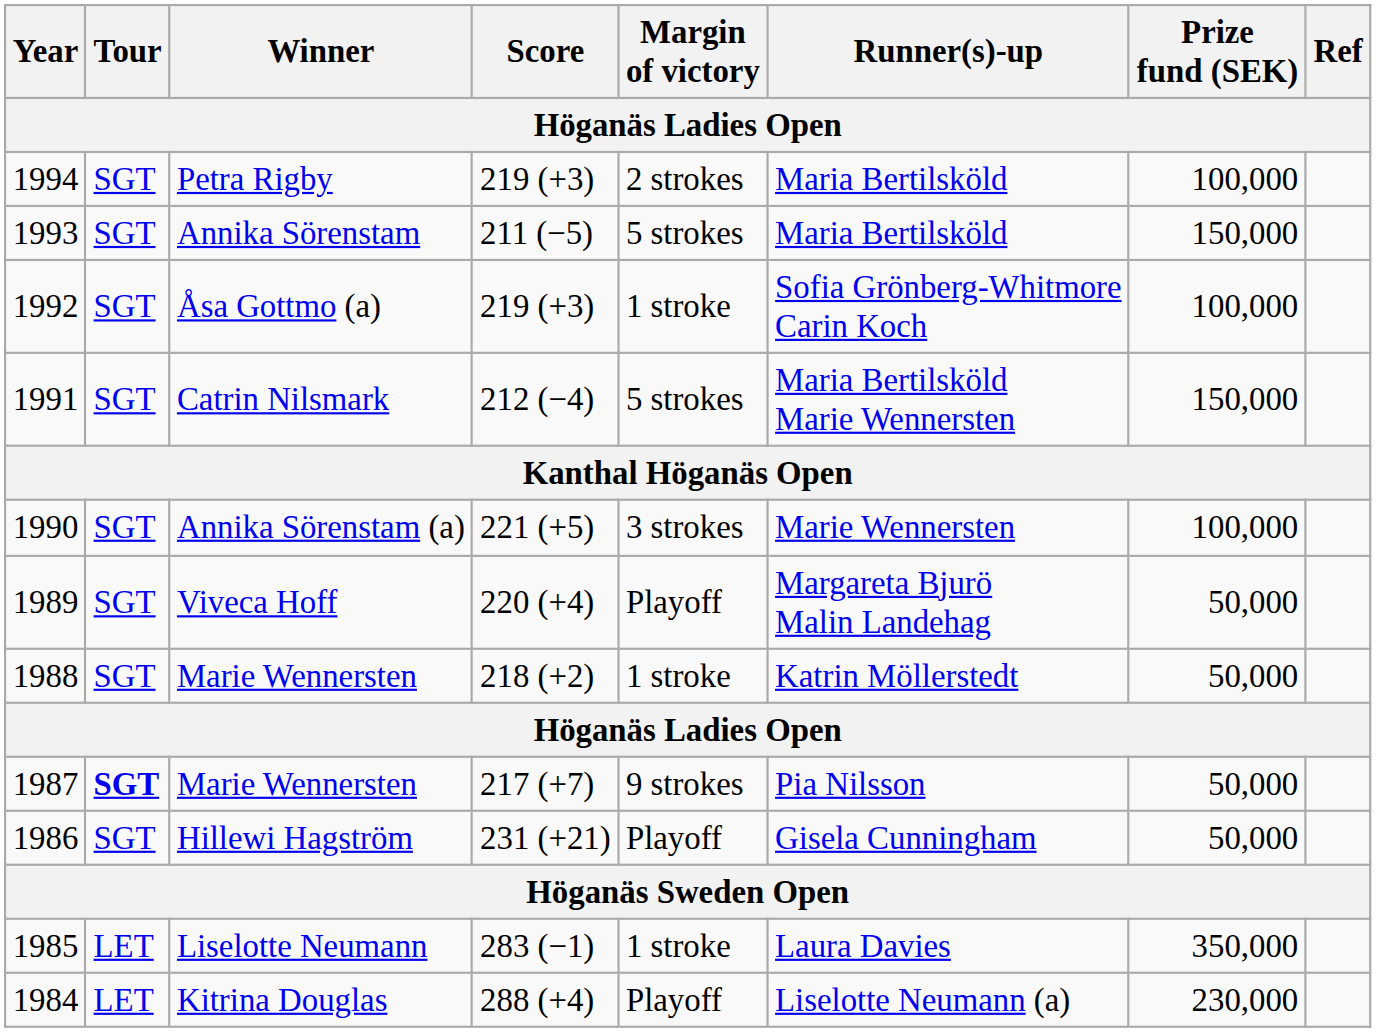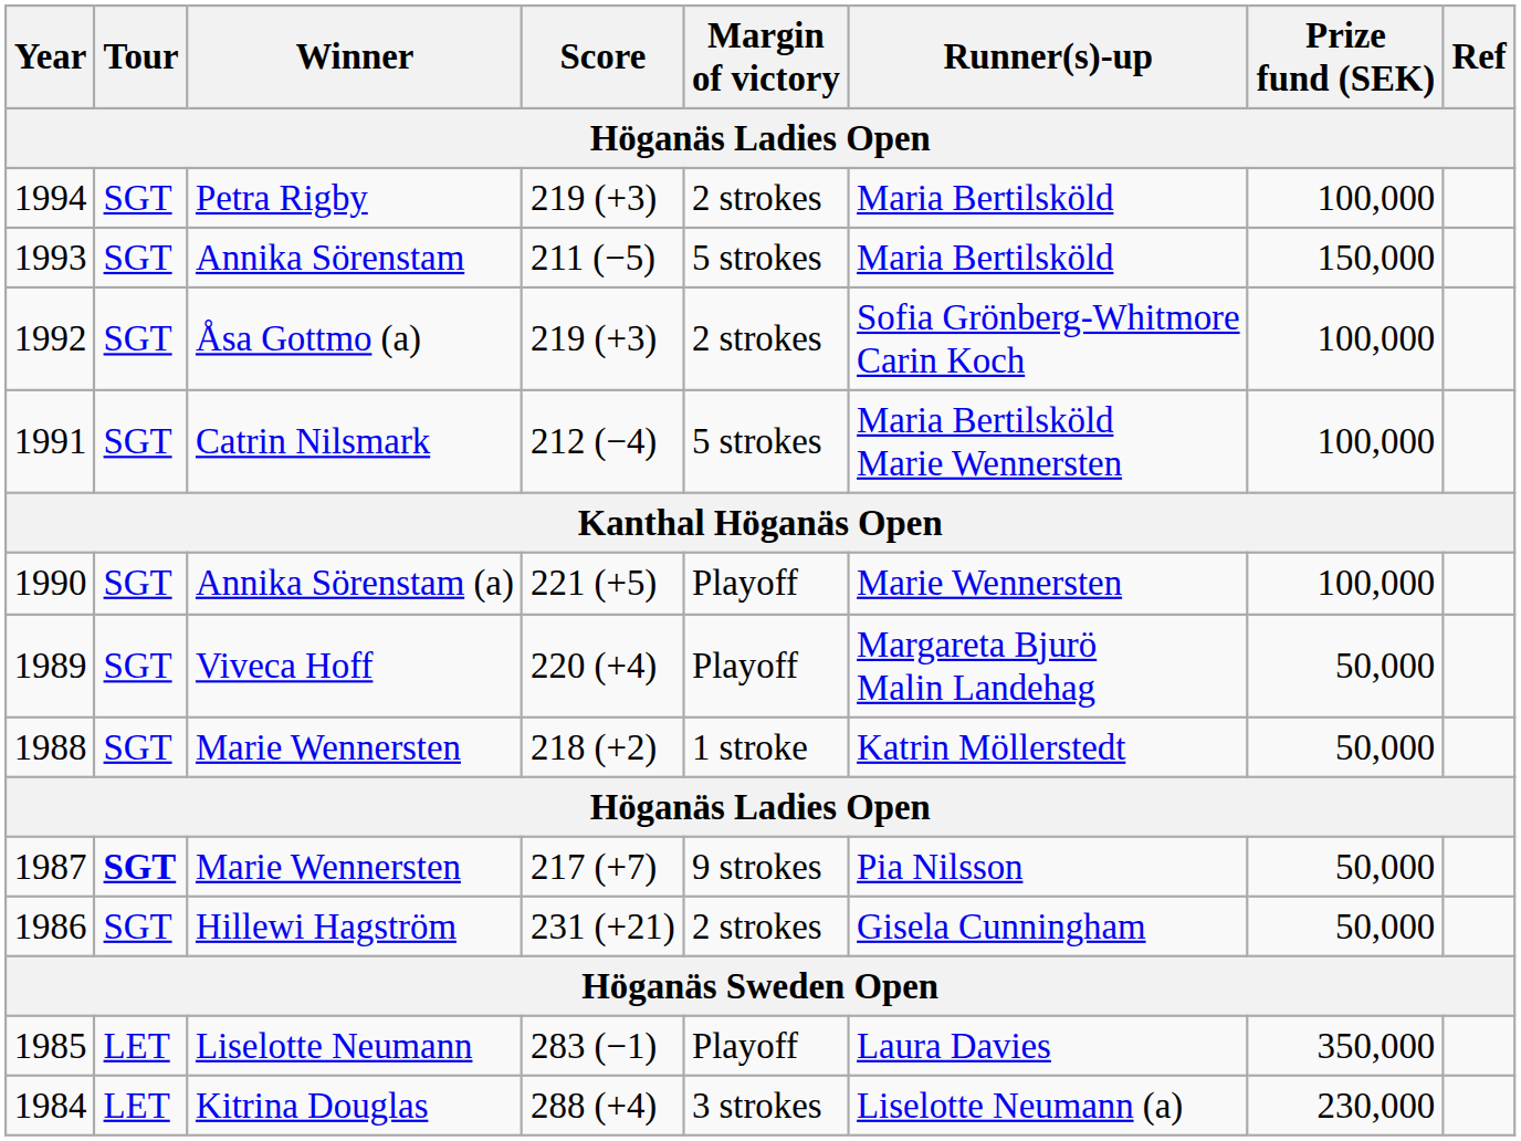Åsa Gottmo (a) | Margin of victory: 1 stroke -> 2 strokes
Catrin Nilsmark | Prize fund (SEK): 150,000 -> 100,000
Annika Sörenstam (a) | Margin of victory: 3 strokes -> Playoff
Hillewi Hagström | Margin of victory: Playoff -> 2 strokes
Liselotte Neumann | Margin of victory: 1 stroke -> Playoff
Kitrina Douglas | Margin of victory: Playoff -> 3 strokes
